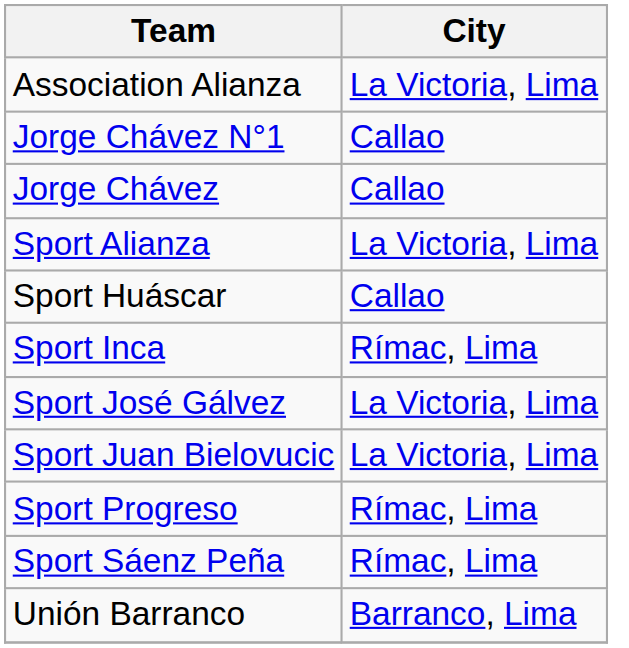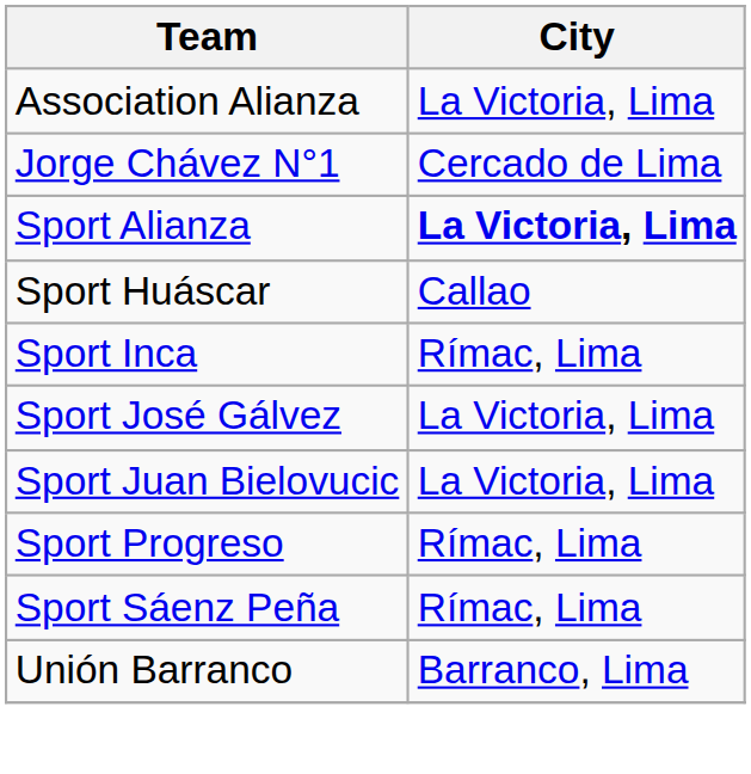Jorge Chávez N°1 | City: Callao -> Cercado de Lima
- row: Jorge Chávez | Callao
Sport Alianza | City: normal -> bold
